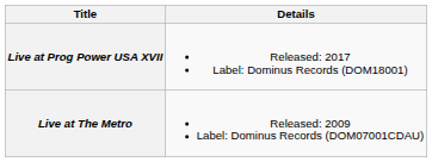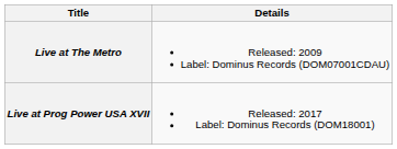rows swapped: Live at The Metro <-> Live at Prog Power USA XVII
